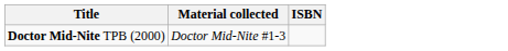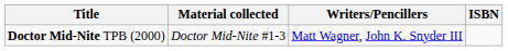+ column: Writers/Pencillers | Matt Wagner, John K. Snyder III
